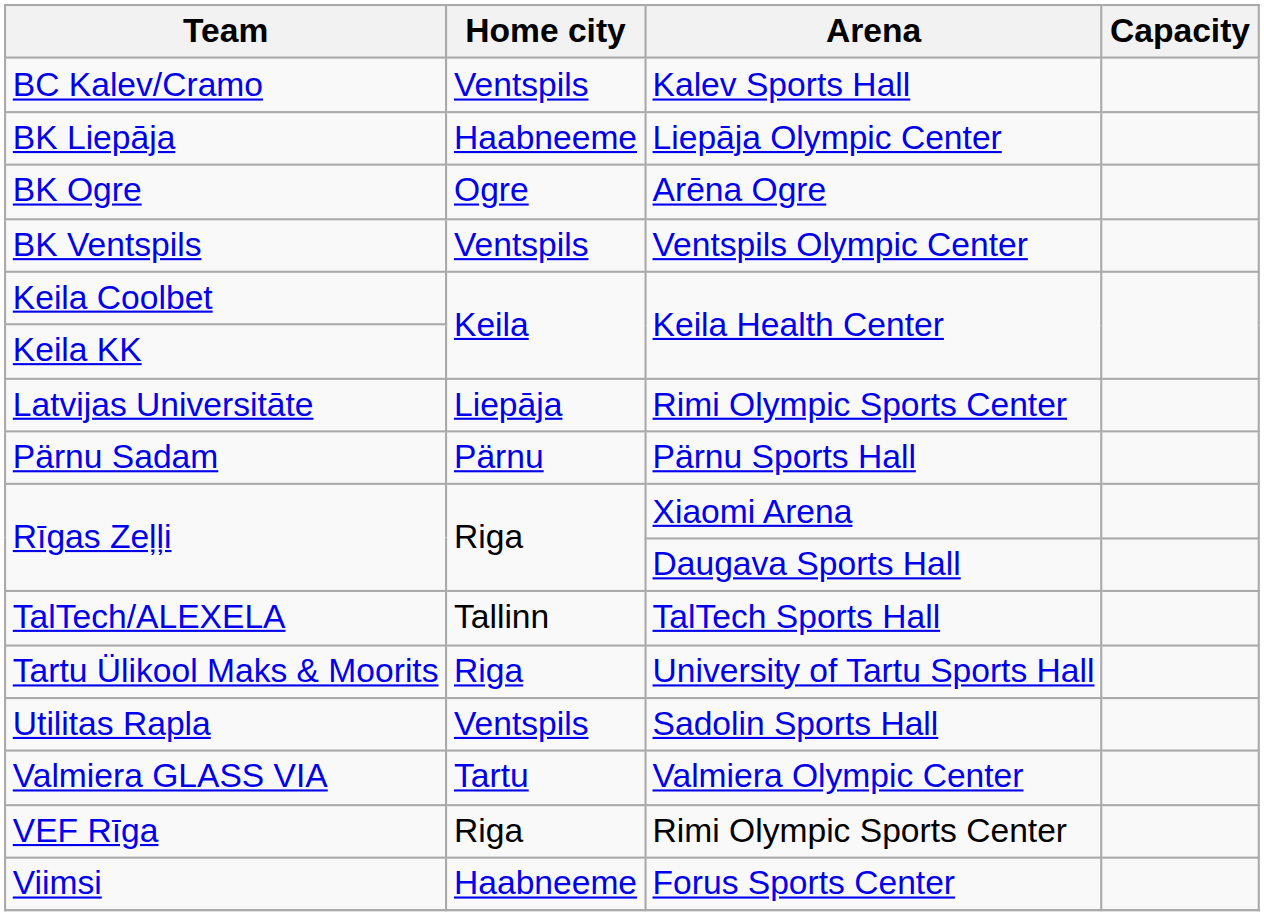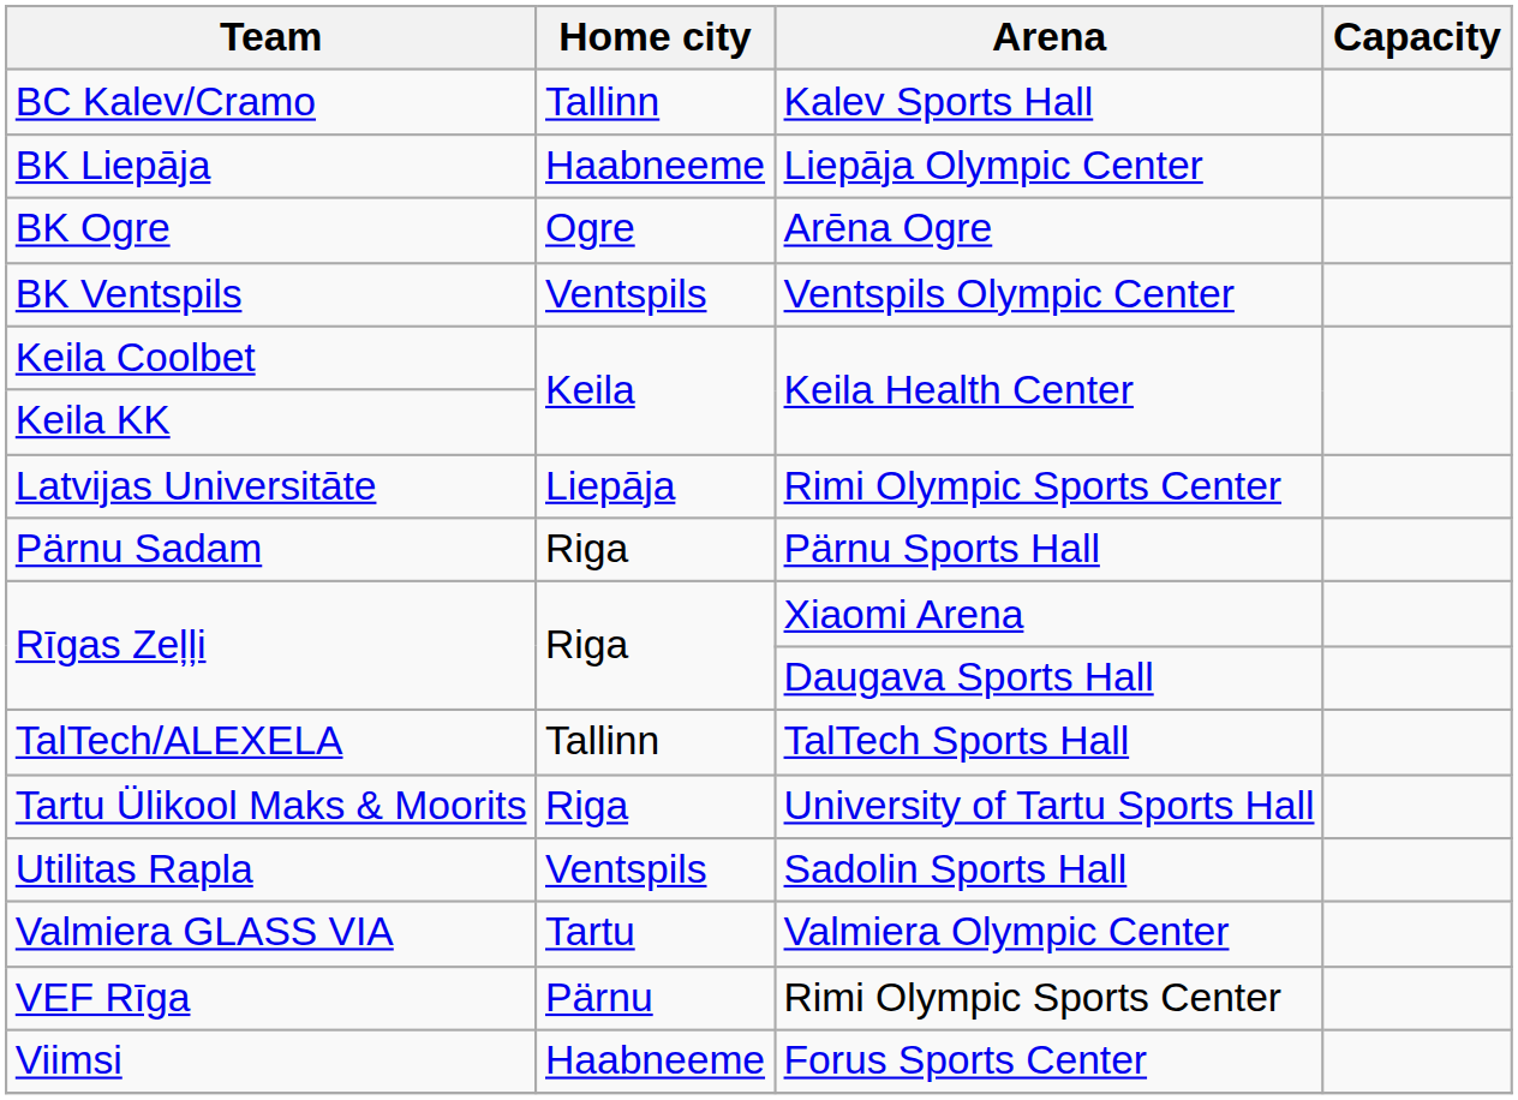BC Kalev/Cramo | Home city: Ventspils -> Tallinn
Pärnu Sadam | Home city: Pärnu -> Riga
VEF Rīga | Home city: Riga -> Pärnu
